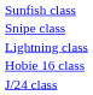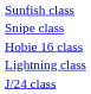rows swapped: Lightning class <-> Hobie 16 class
